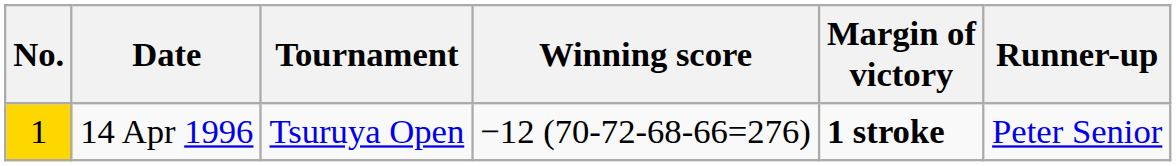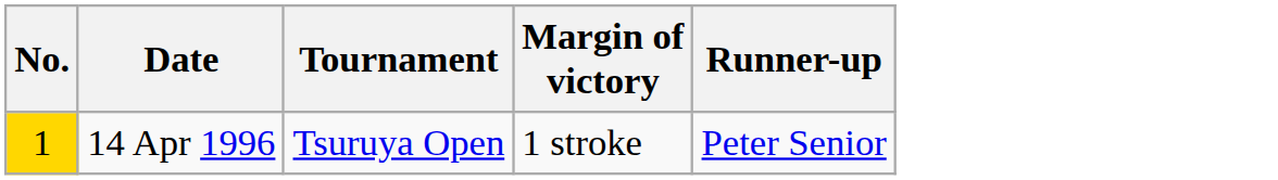- column: Winning score | −12 (70-72-68-66=276)
14 Apr 1996 | Margin of victory: bold -> normal
